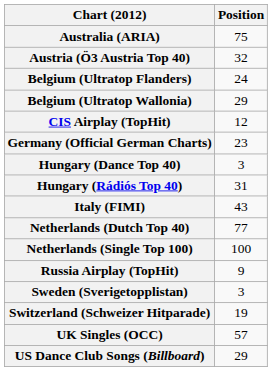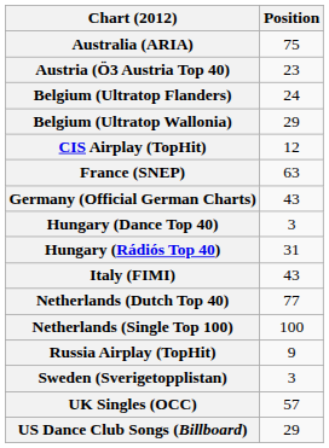Austria (Ö3 Austria Top 40) | Position: 32 -> 23
+ row: France (SNEP) | 63
Germany (Official German Charts) | Position: 23 -> 43
- row: Switzerland (Schweizer Hitparade) | 19
